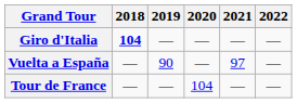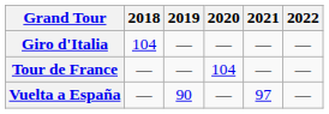Giro d'Italia | 2018: bold -> normal
rows swapped: Tour de France <-> Vuelta a España
